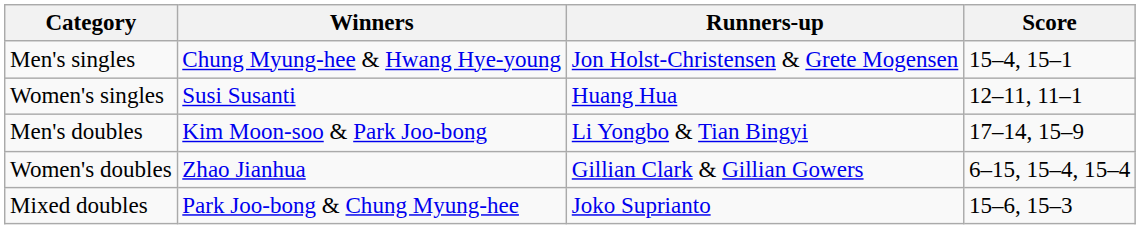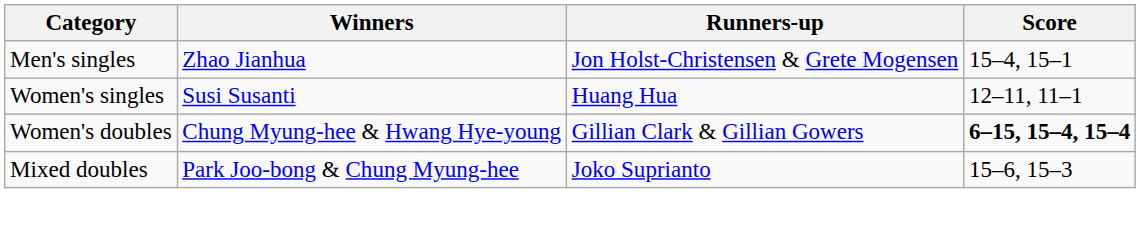Men's singles | Winners: Chung Myung-hee & Hwang Hye-young -> Zhao Jianhua
- row: Men's doubles | Kim Moon-soo & Park Joo-bong | Li Yongbo & Tian Bingyi | 17–14, 15–9
Women's doubles | Winners: Zhao Jianhua -> Chung Myung-hee & Hwang Hye-young
Women's doubles | Score: normal -> bold
